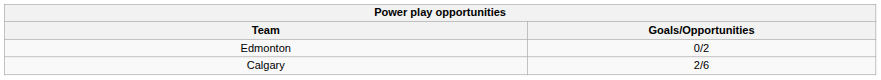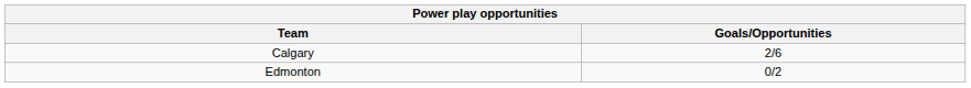rows swapped: Calgary <-> Edmonton
